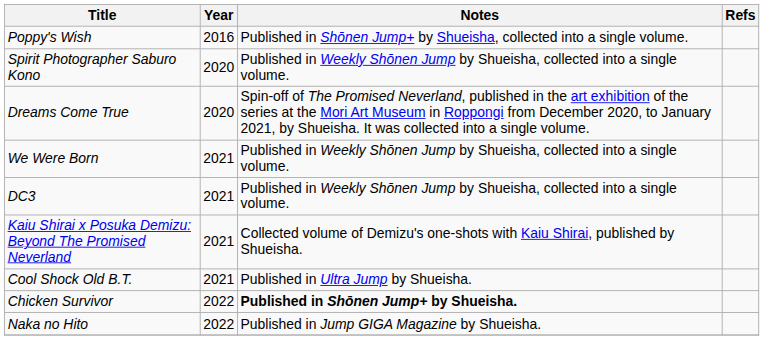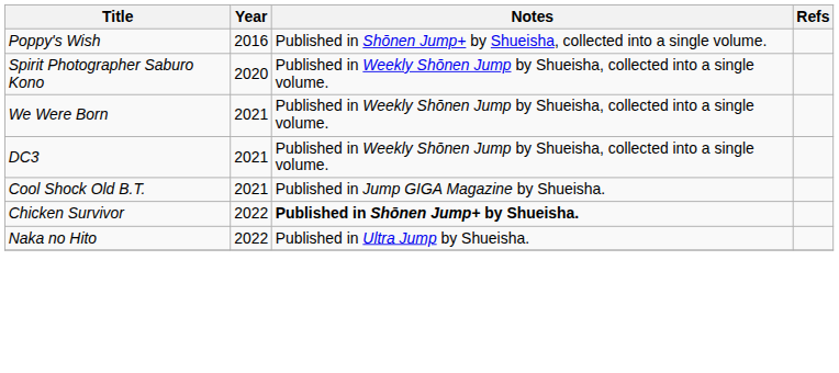- row: Dreams Come True | 2020 | Spin-off of The Promised Neverland, published in the art exhibition of the series at the Mori Art Museum in Roppongi from December 2020, to January 2021, by Shueisha. It was collected into a single volume.
- row: Kaiu Shirai x Posuka Demizu: Beyond The Promised Neverland | 2021 | Collected volume of Demizu's one-shots with Kaiu Shirai, published by Shueisha.
Cool Shock Old B.T. | Notes: Published in Ultra Jump by Shueisha. -> Published in Jump GIGA Magazine by Shueisha.
Naka no Hito | Notes: Published in Jump GIGA Magazine by Shueisha. -> Published in Ultra Jump by Shueisha.
